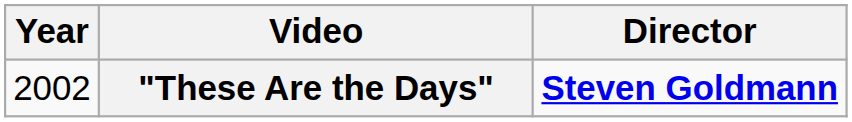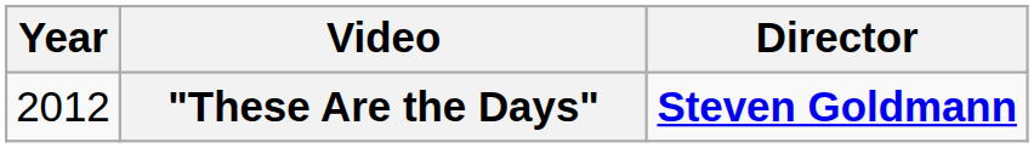"These Are the Days" | Year: 2002 -> 2012
